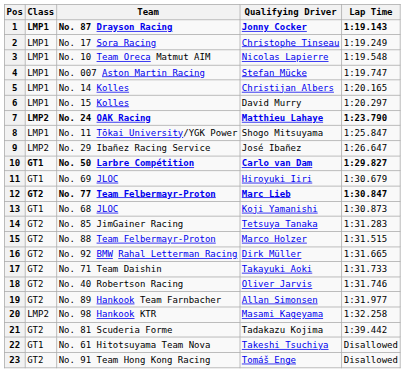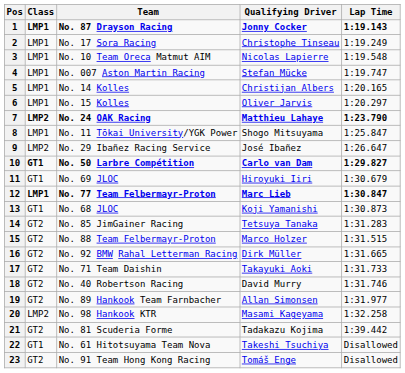6 | Qualifying Driver: David Murry -> Oliver Jarvis
12 | Class: GT2 -> LMP1
18 | Qualifying Driver: Oliver Jarvis -> David Murry
